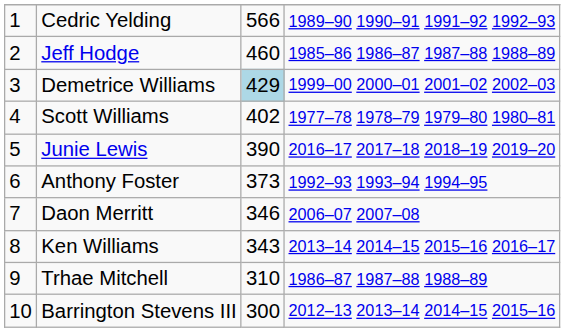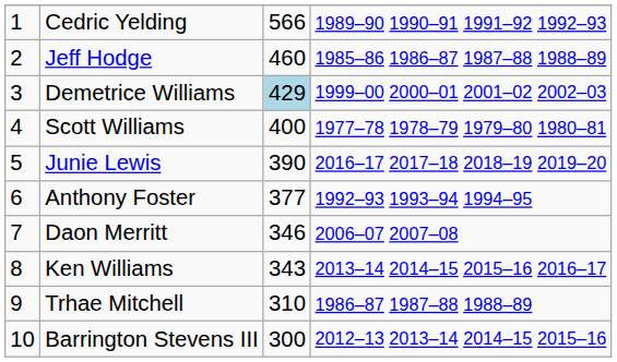Scott Williams | column 3: 402 -> 400
Anthony Foster | column 3: 373 -> 377
